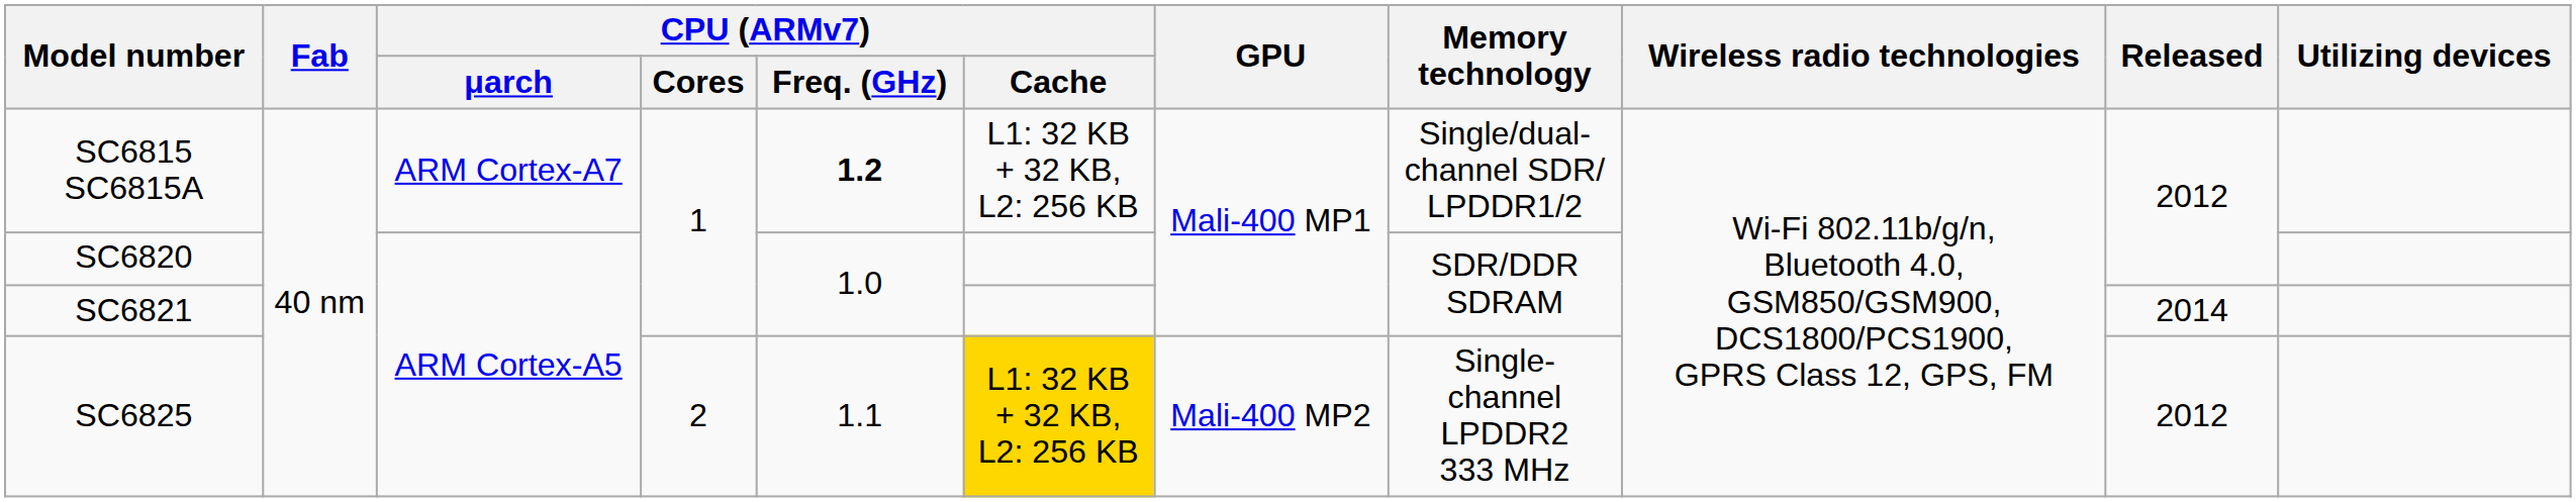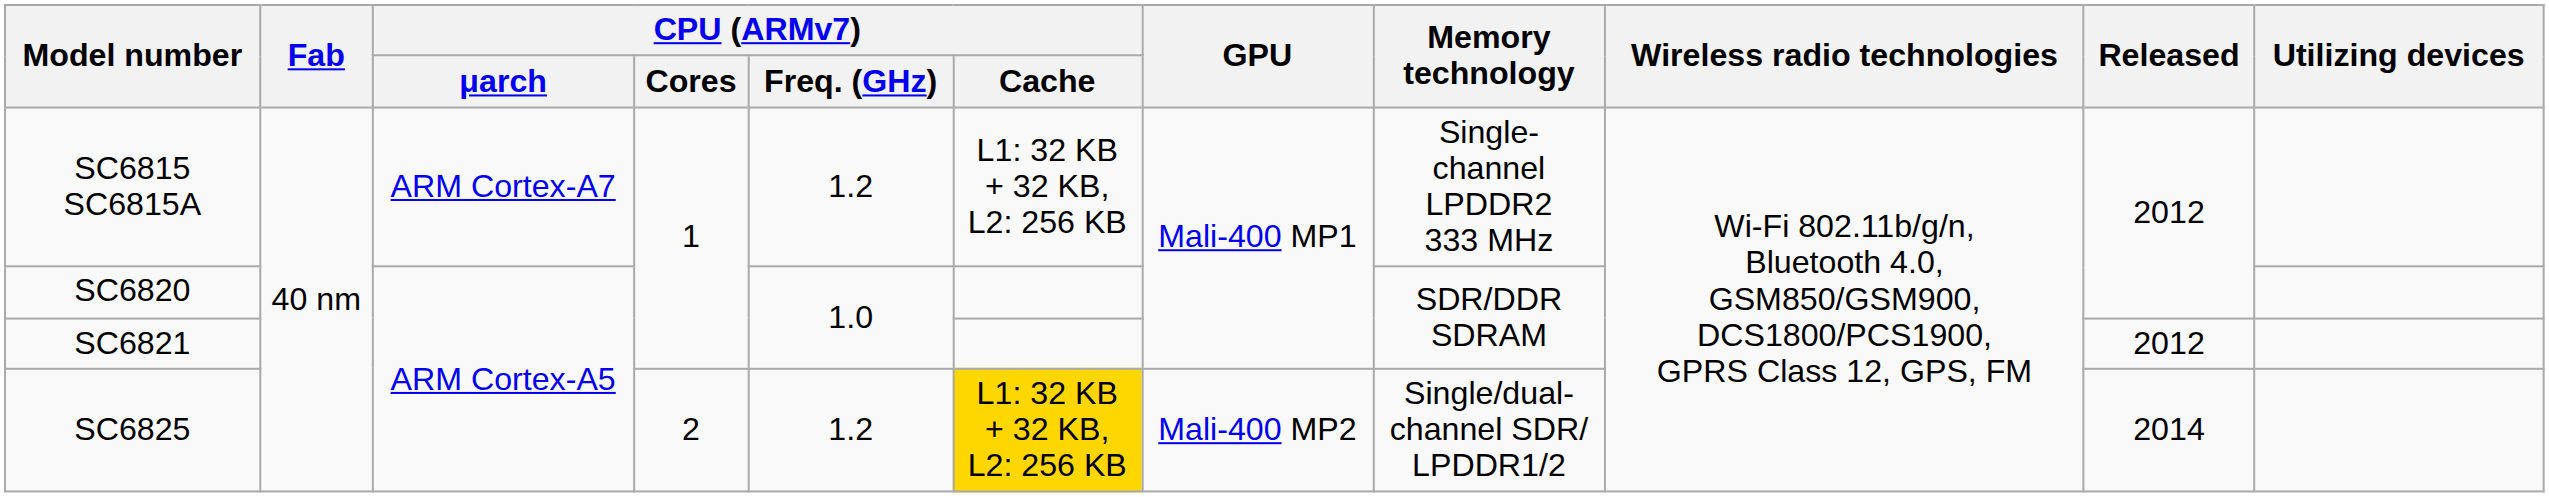SC6815 SC6815A | CPU (ARMv7) / Freq. (GHz): bold -> normal
SC6815 SC6815A | Memory technology: Single/dual- channel SDR/ LPDDR1/2 -> Single- channel LPDDR2 333 MHz
SC6821 | Released: 2014 -> 2012
SC6825 | CPU (ARMv7) / Freq. (GHz): 1.1 -> 1.2
SC6825 | Memory technology: Single- channel LPDDR2 333 MHz -> Single/dual- channel SDR/ LPDDR1/2
SC6825 | Released: 2012 -> 2014
